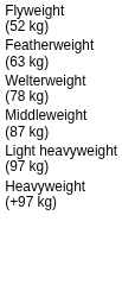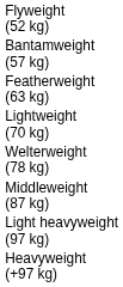+ row: Bantamweight (57 kg)
+ row: Lightweight (70 kg)
